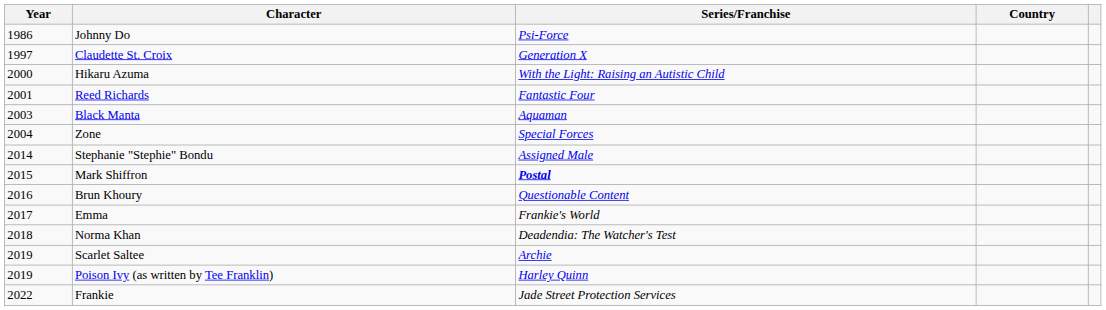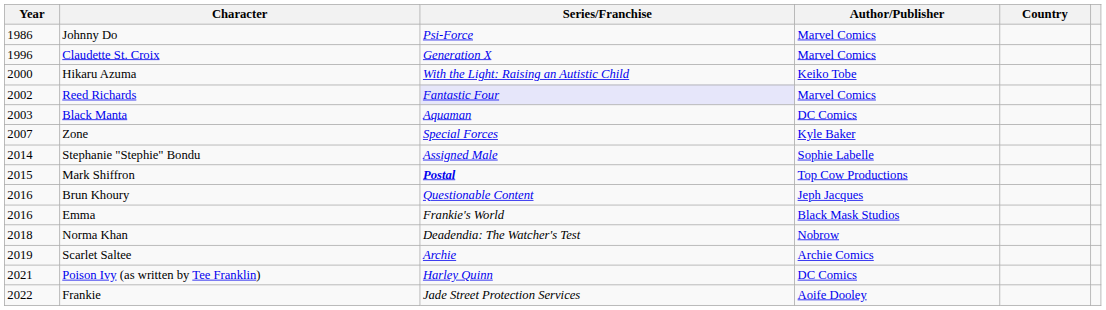+ column: Author/Publisher | Marvel Comics | Marvel Comics | Keiko Tobe | Marvel Comics | DC Comics | Kyle Baker | Sophie Labelle | Top Cow Productions | Jeph Jacques | Black Mask Studios | Nobrow | Archie Comics | DC Comics | Aoife Dooley
Claudette St. Croix | Year: 1997 -> 1996
Reed Richards | Year: 2001 -> 2002
Reed Richards | Series/Franchise: no background -> lavender background
Zone | Year: 2004 -> 2007
Emma | Year: 2017 -> 2016
Poison Ivy (as written by Tee Franklin) | Year: 2019 -> 2021
